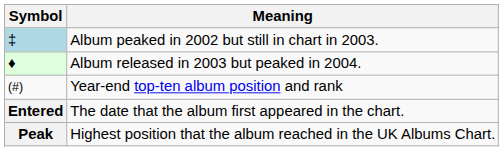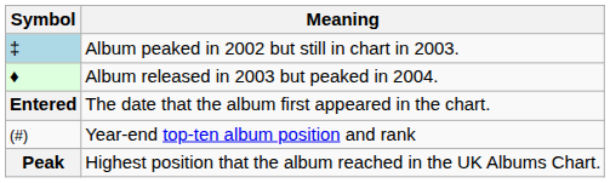rows swapped: Year-end top-ten album position and rank <-> The date that the album first appeared in the chart.
